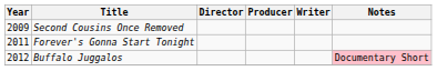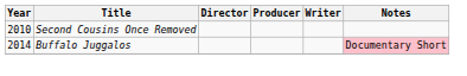Second Cousins Once Removed | Year: 2009 -> 2010
- row: 2011 | Forever's Gonna Start Tonight
Buffalo Juggalos | Year: 2012 -> 2014
